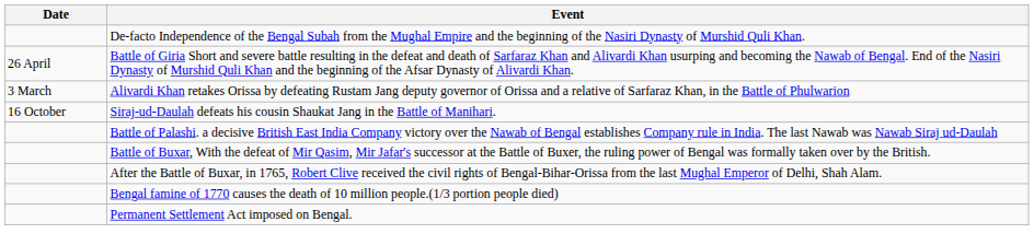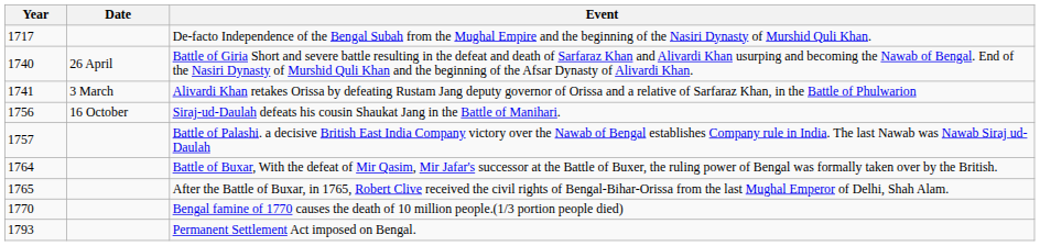+ column: Year | 1717 | 1740 | 1741 | 1756 | 1757 | 1764 | 1765 | 1770 | 1793
